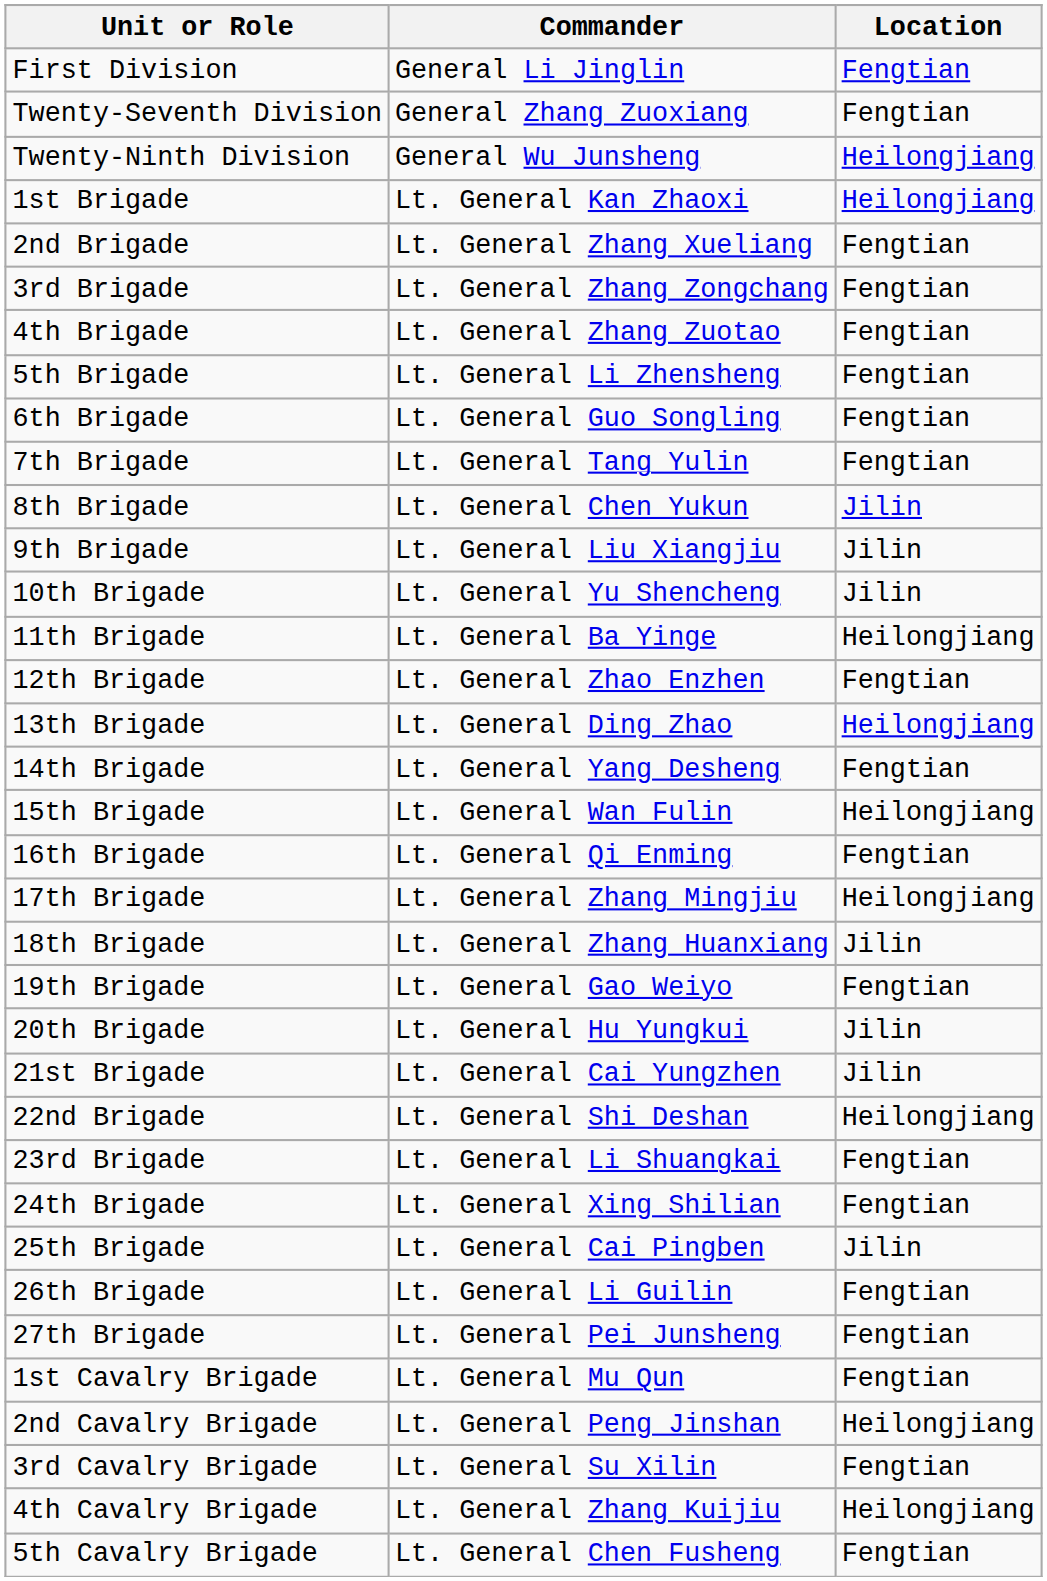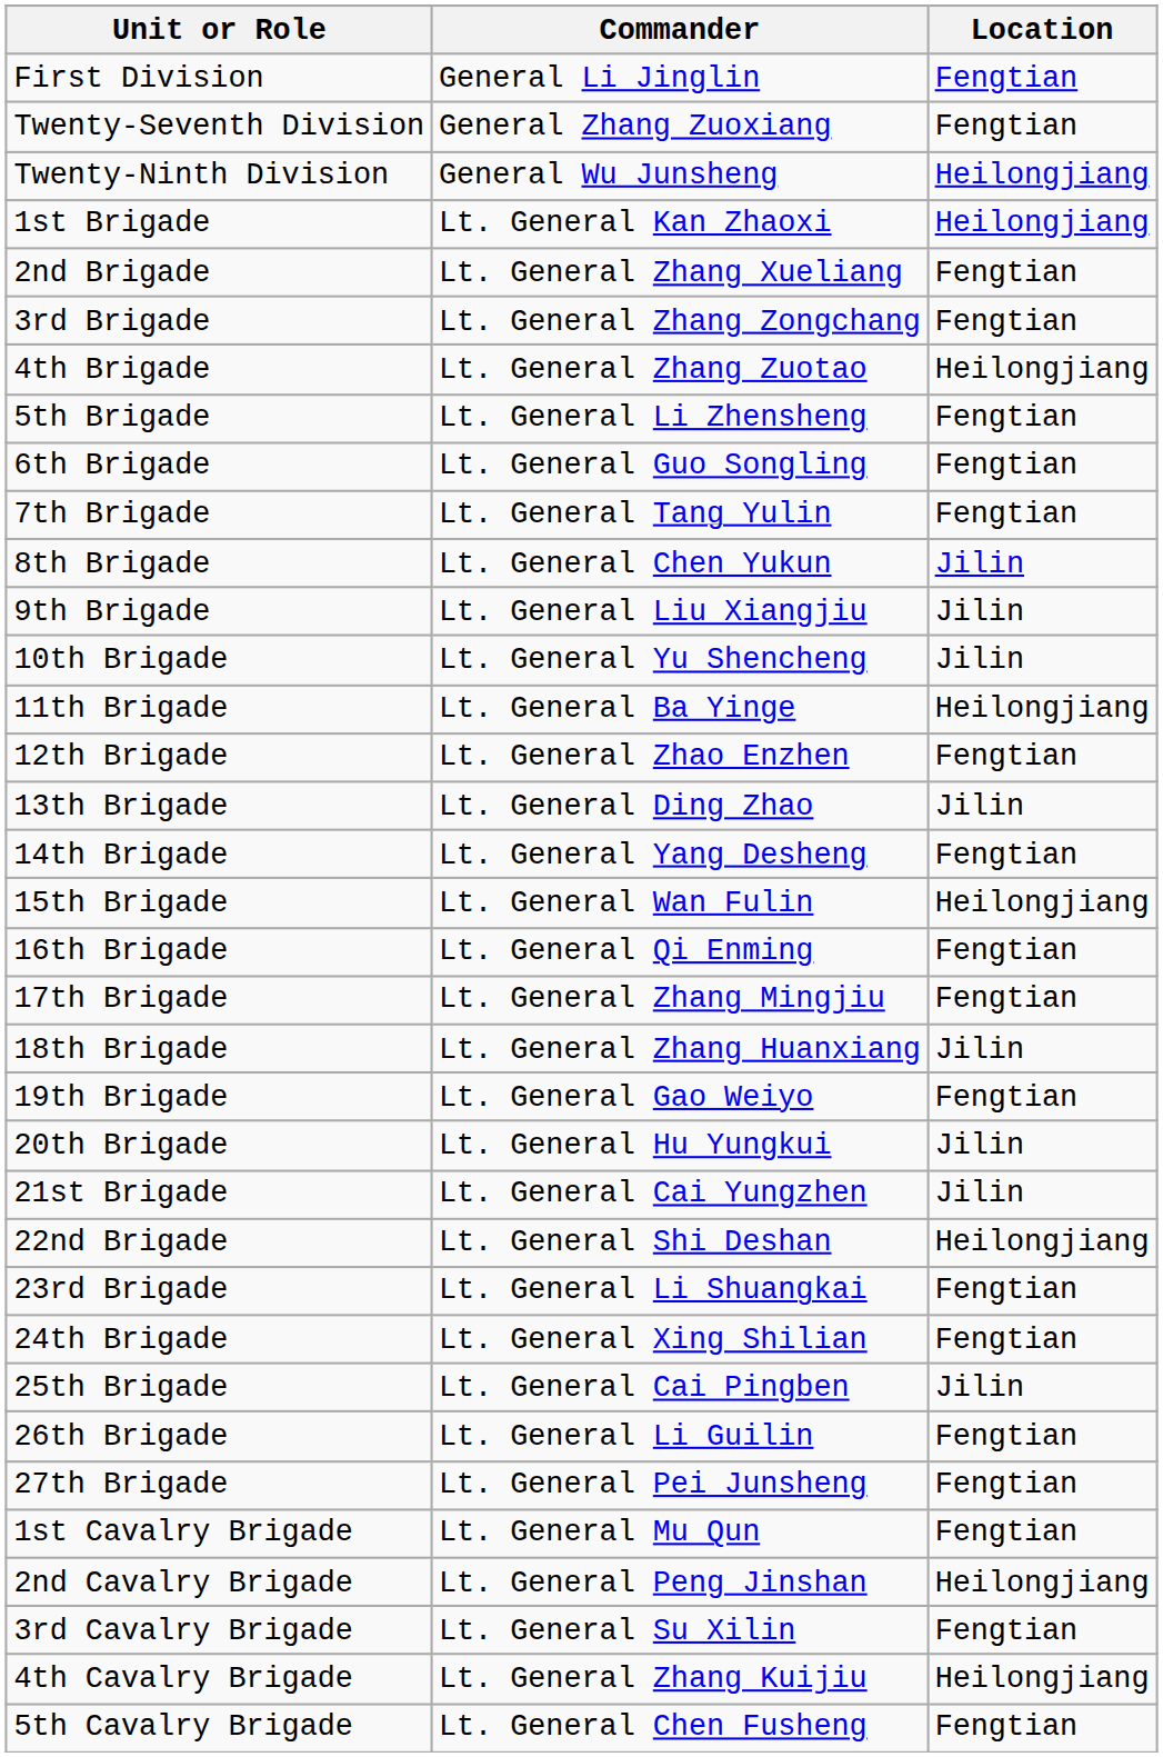4th Brigade | Location: Fengtian -> Heilongjiang
13th Brigade | Location: Heilongjiang -> Jilin
17th Brigade | Location: Heilongjiang -> Fengtian
